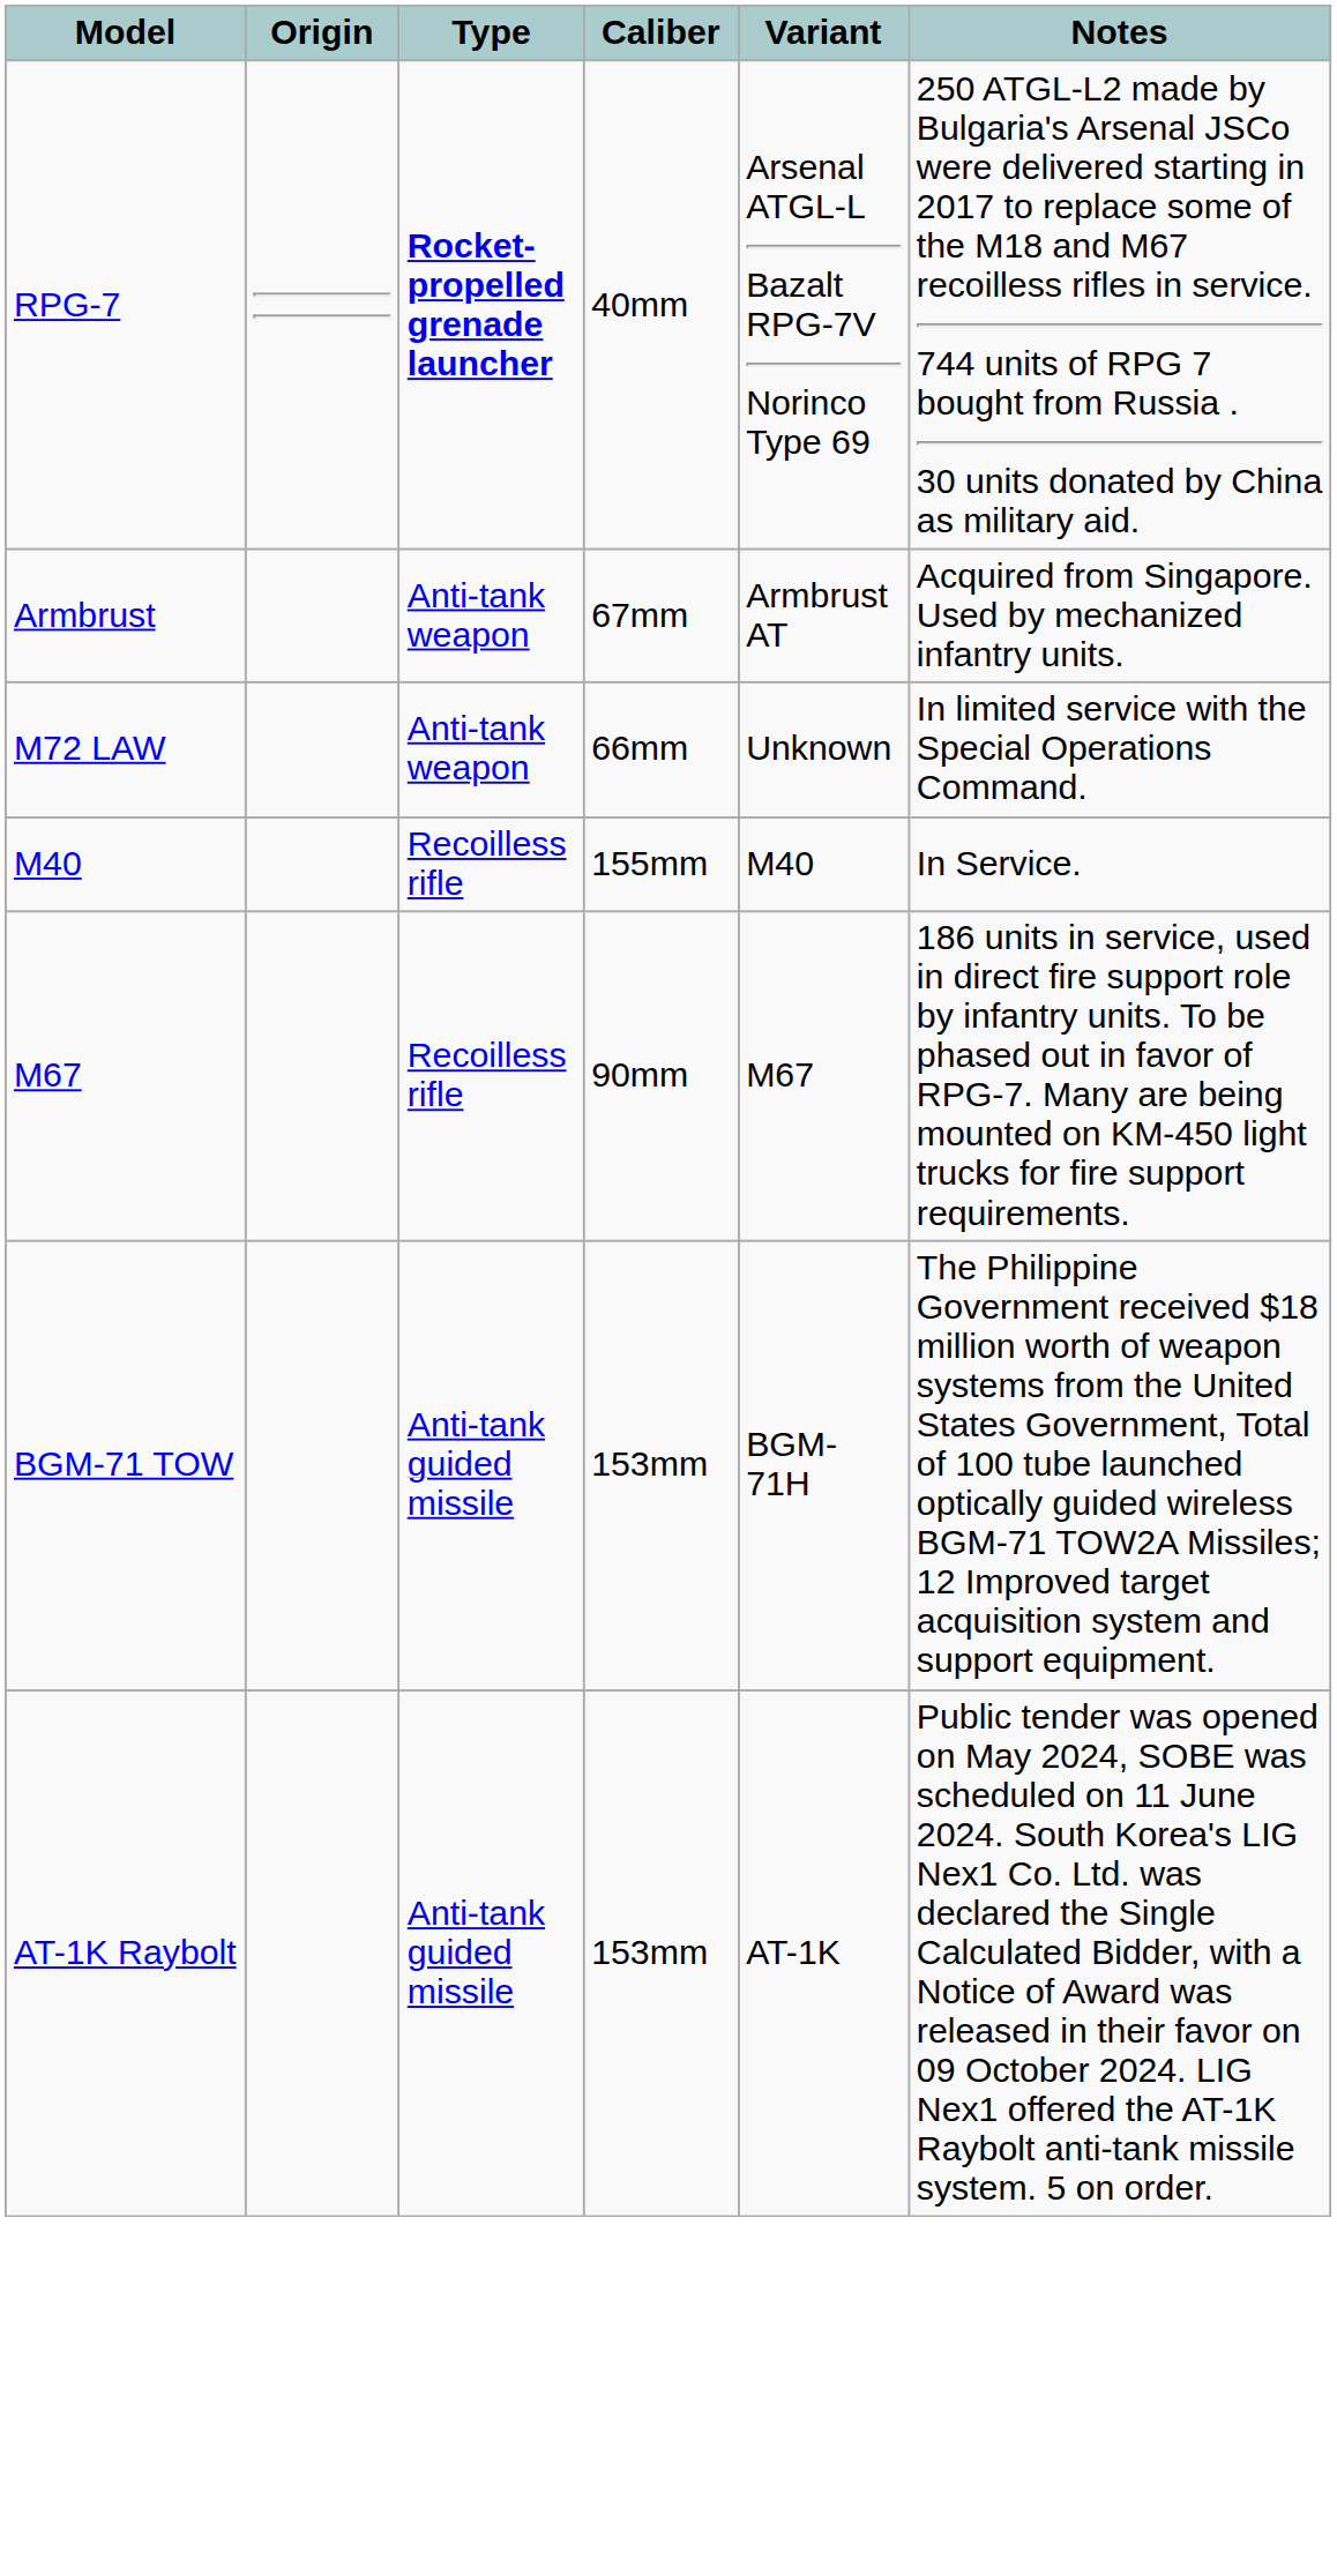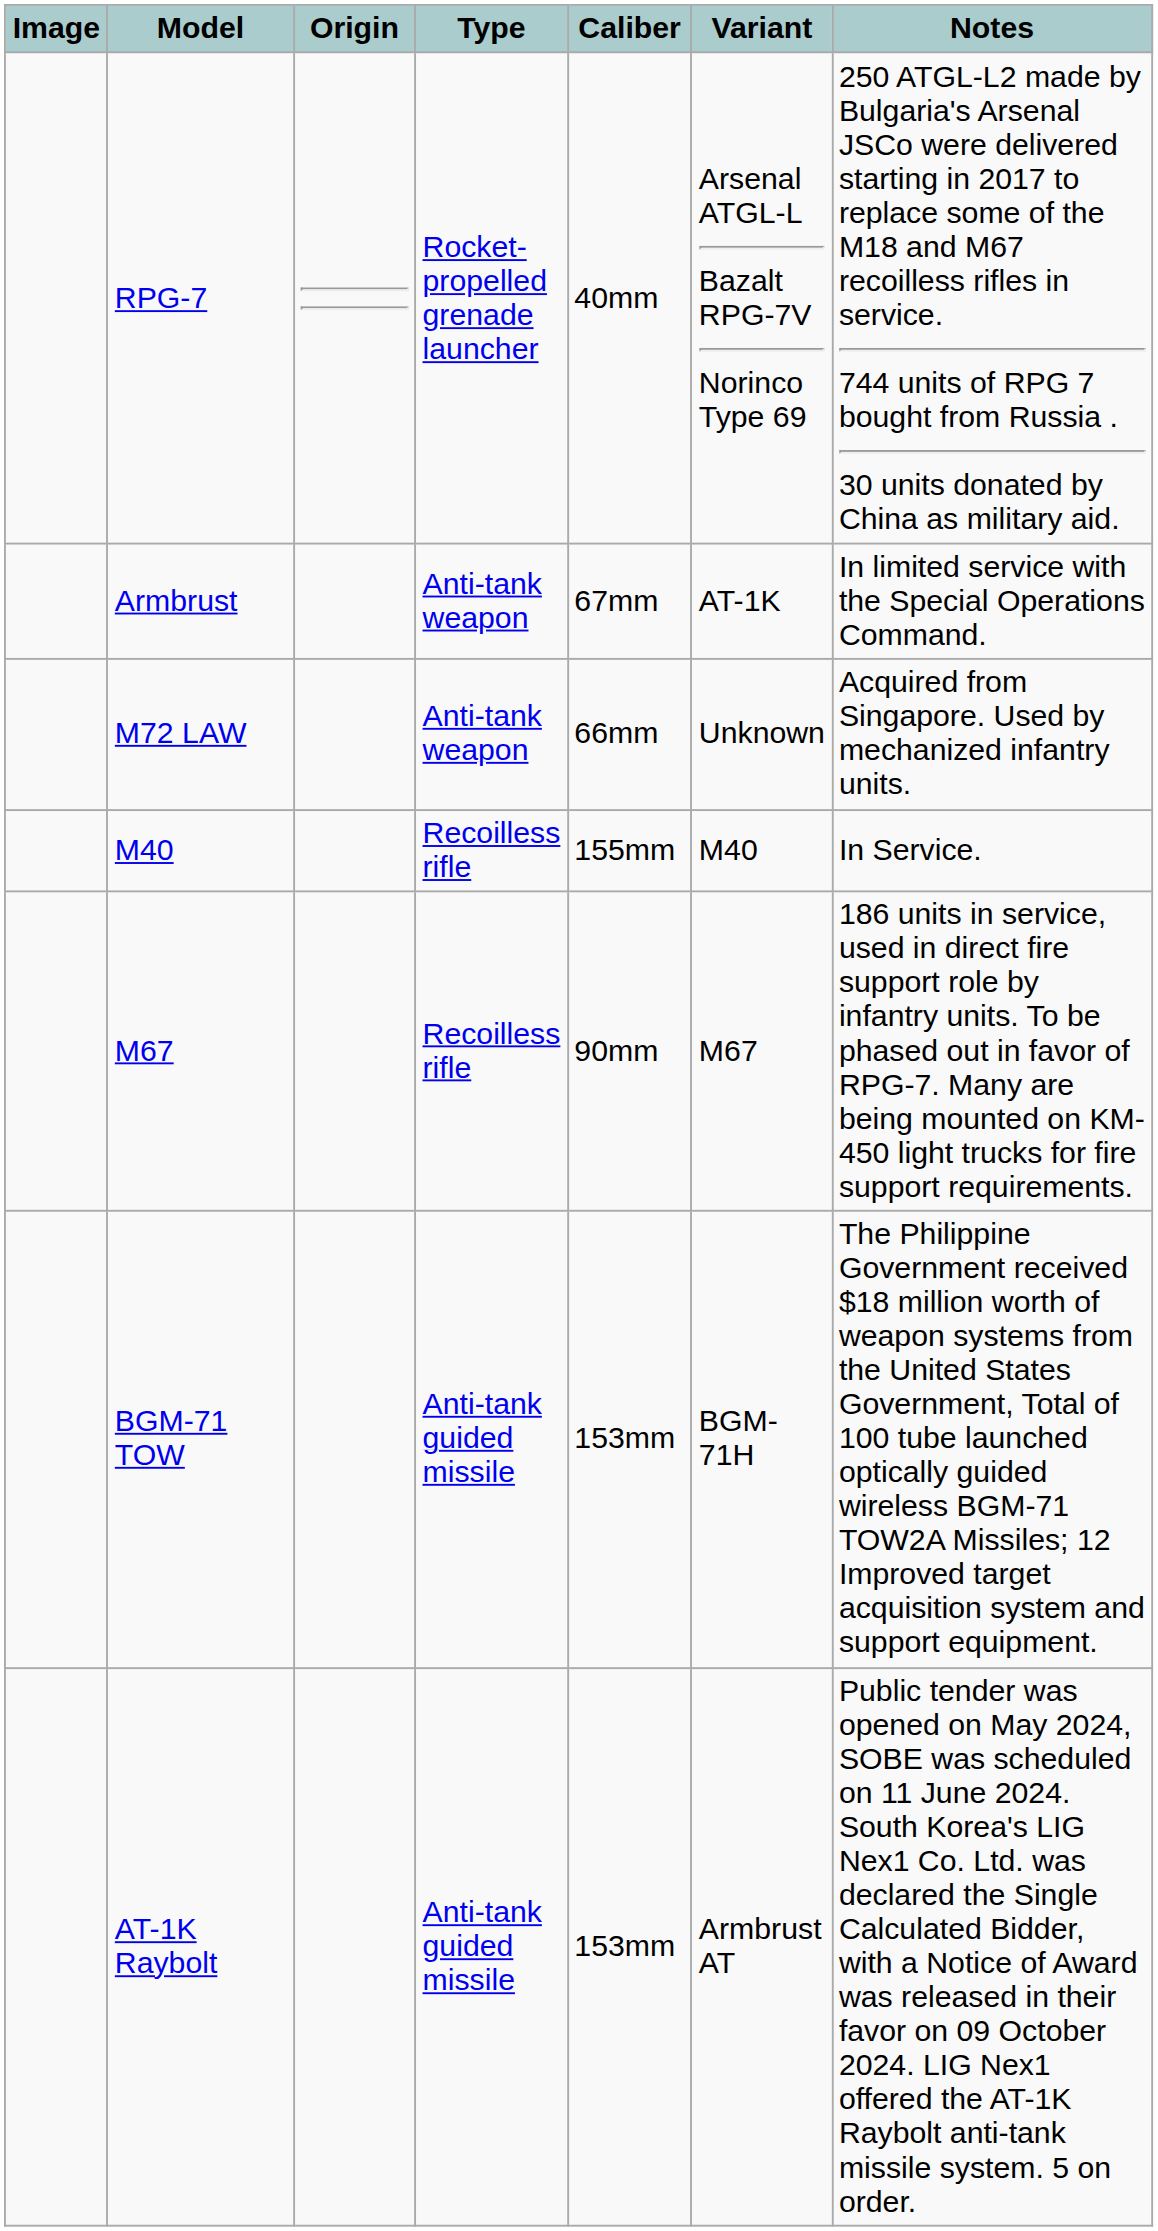+ column: Image
RPG-7 | Type: bold -> normal
Armbrust | Variant: Armbrust AT -> AT-1K
Armbrust | Notes: Acquired from Singapore. Used by mechanized infantry units. -> In limited service with the Special Operations Command.
M72 LAW | Notes: In limited service with the Special Operations Command. -> Acquired from Singapore. Used by mechanized infantry units.
AT-1K Raybolt | Variant: AT-1K -> Armbrust AT
